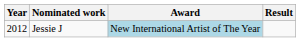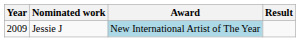Jessie J | Year: 2012 -> 2009
